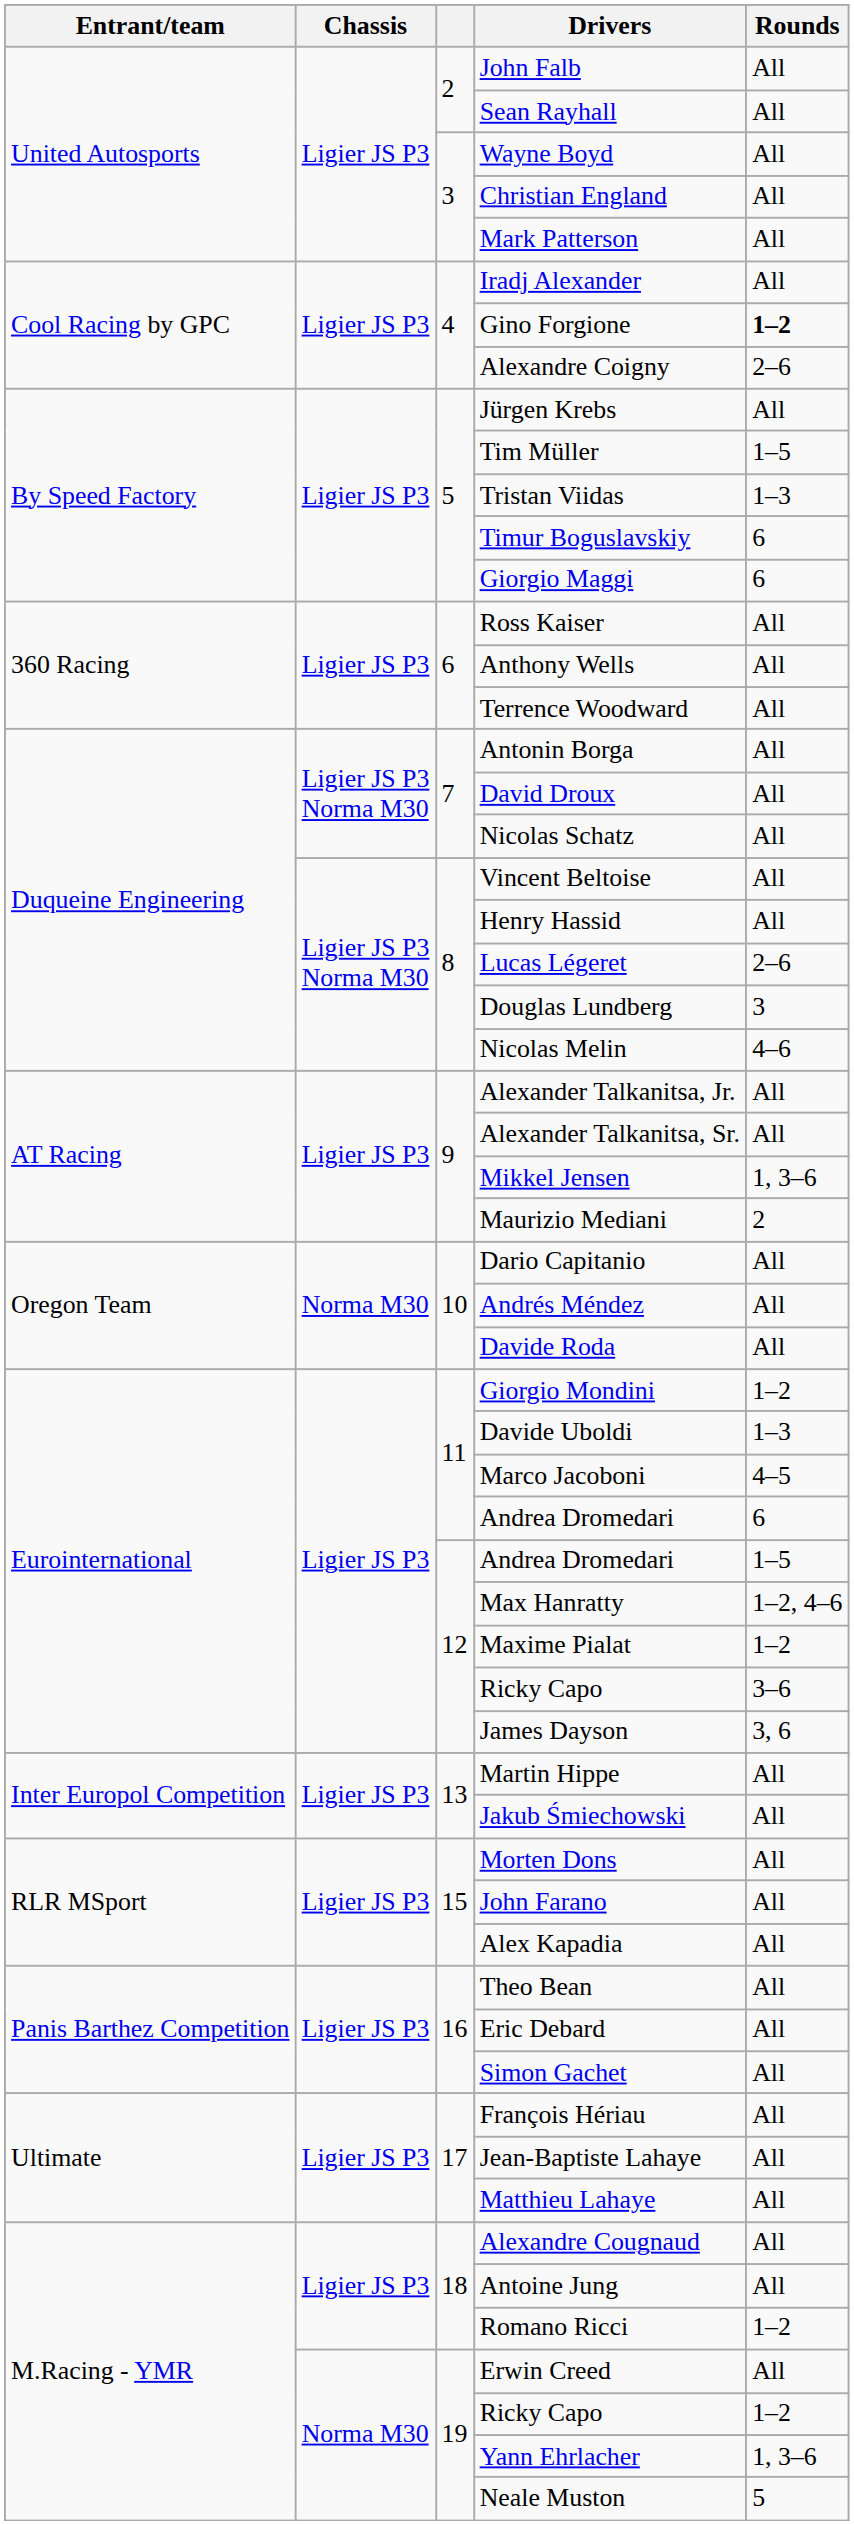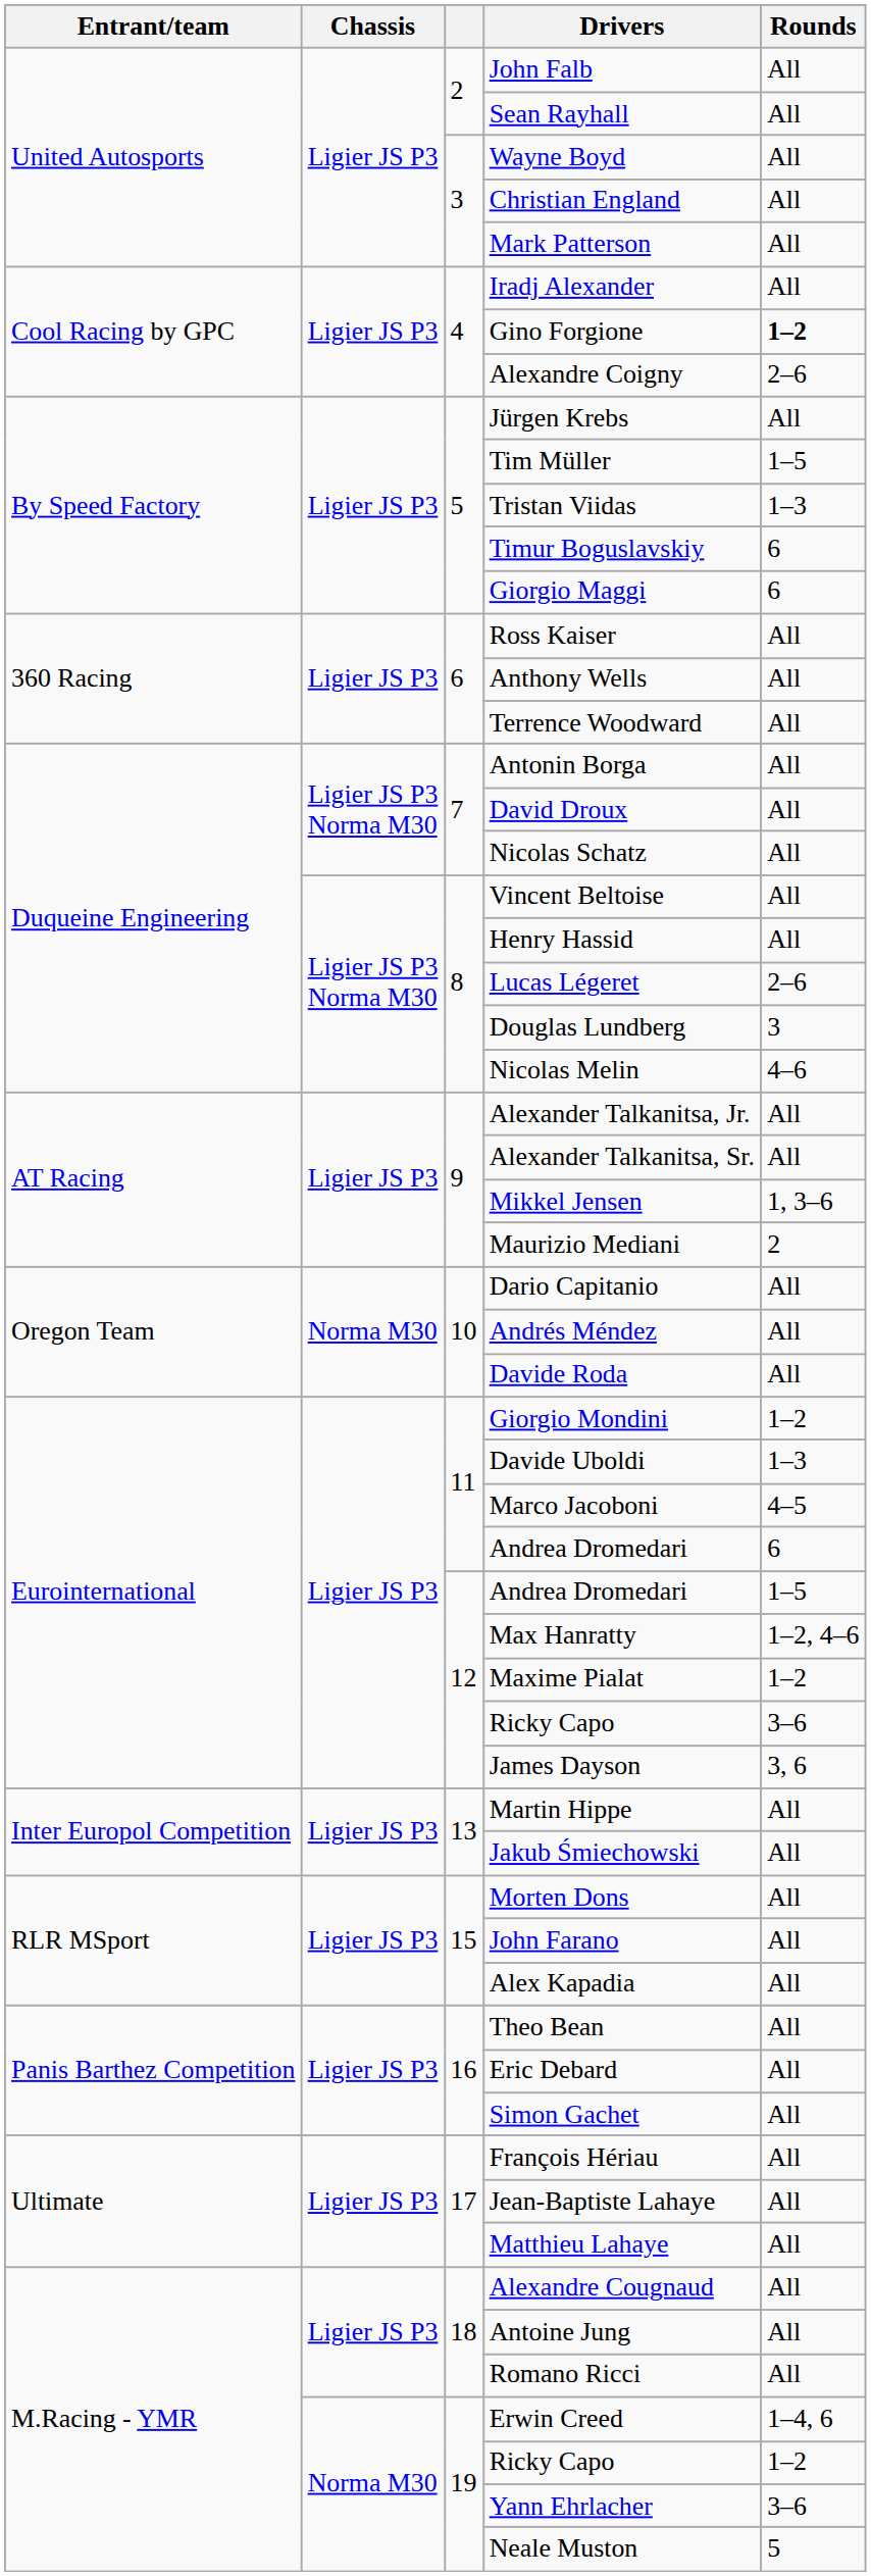Romano Ricci | Rounds: 1–2 -> All
Erwin Creed | Rounds: All -> 1–4, 6
Yann Ehrlacher | Rounds: 1, 3–6 -> 3–6
